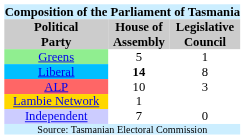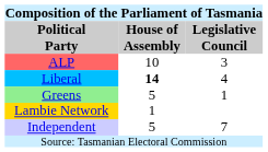rows swapped: ALP <-> Greens
Liberal | Legislative Council: 8 -> 4
Independent | House of Assembly: 7 -> 5
Independent | Legislative Council: 0 -> 7
